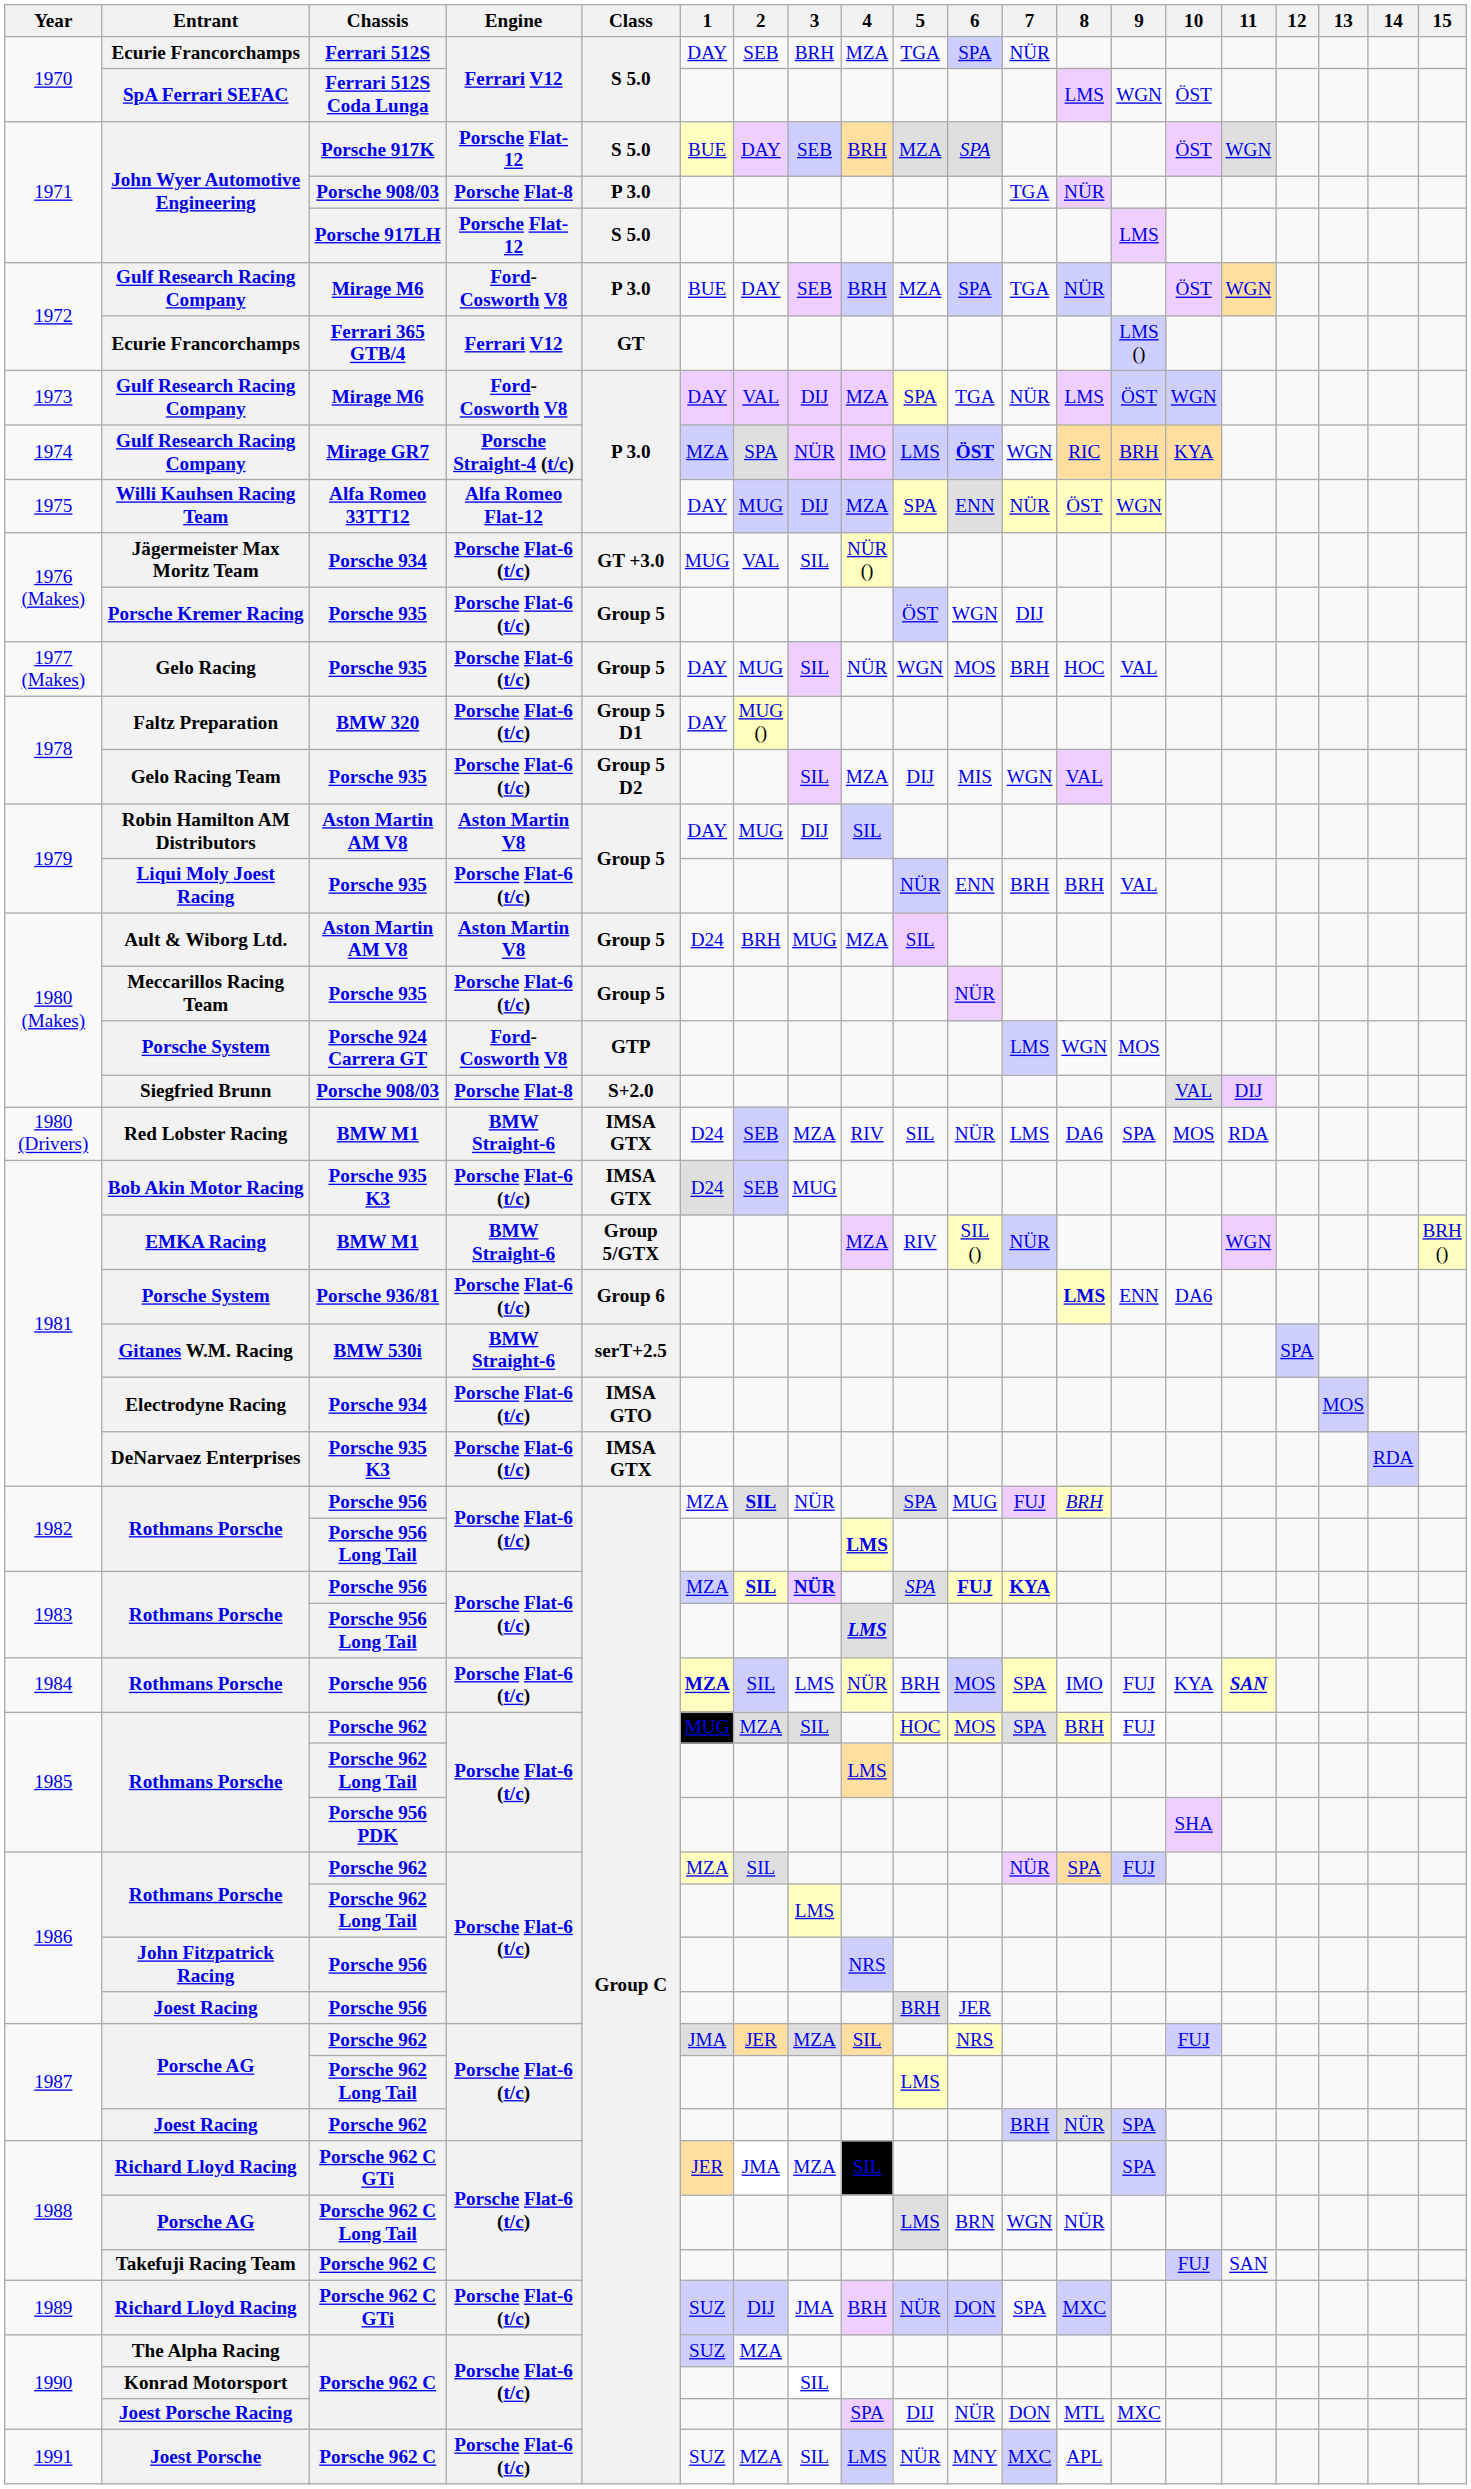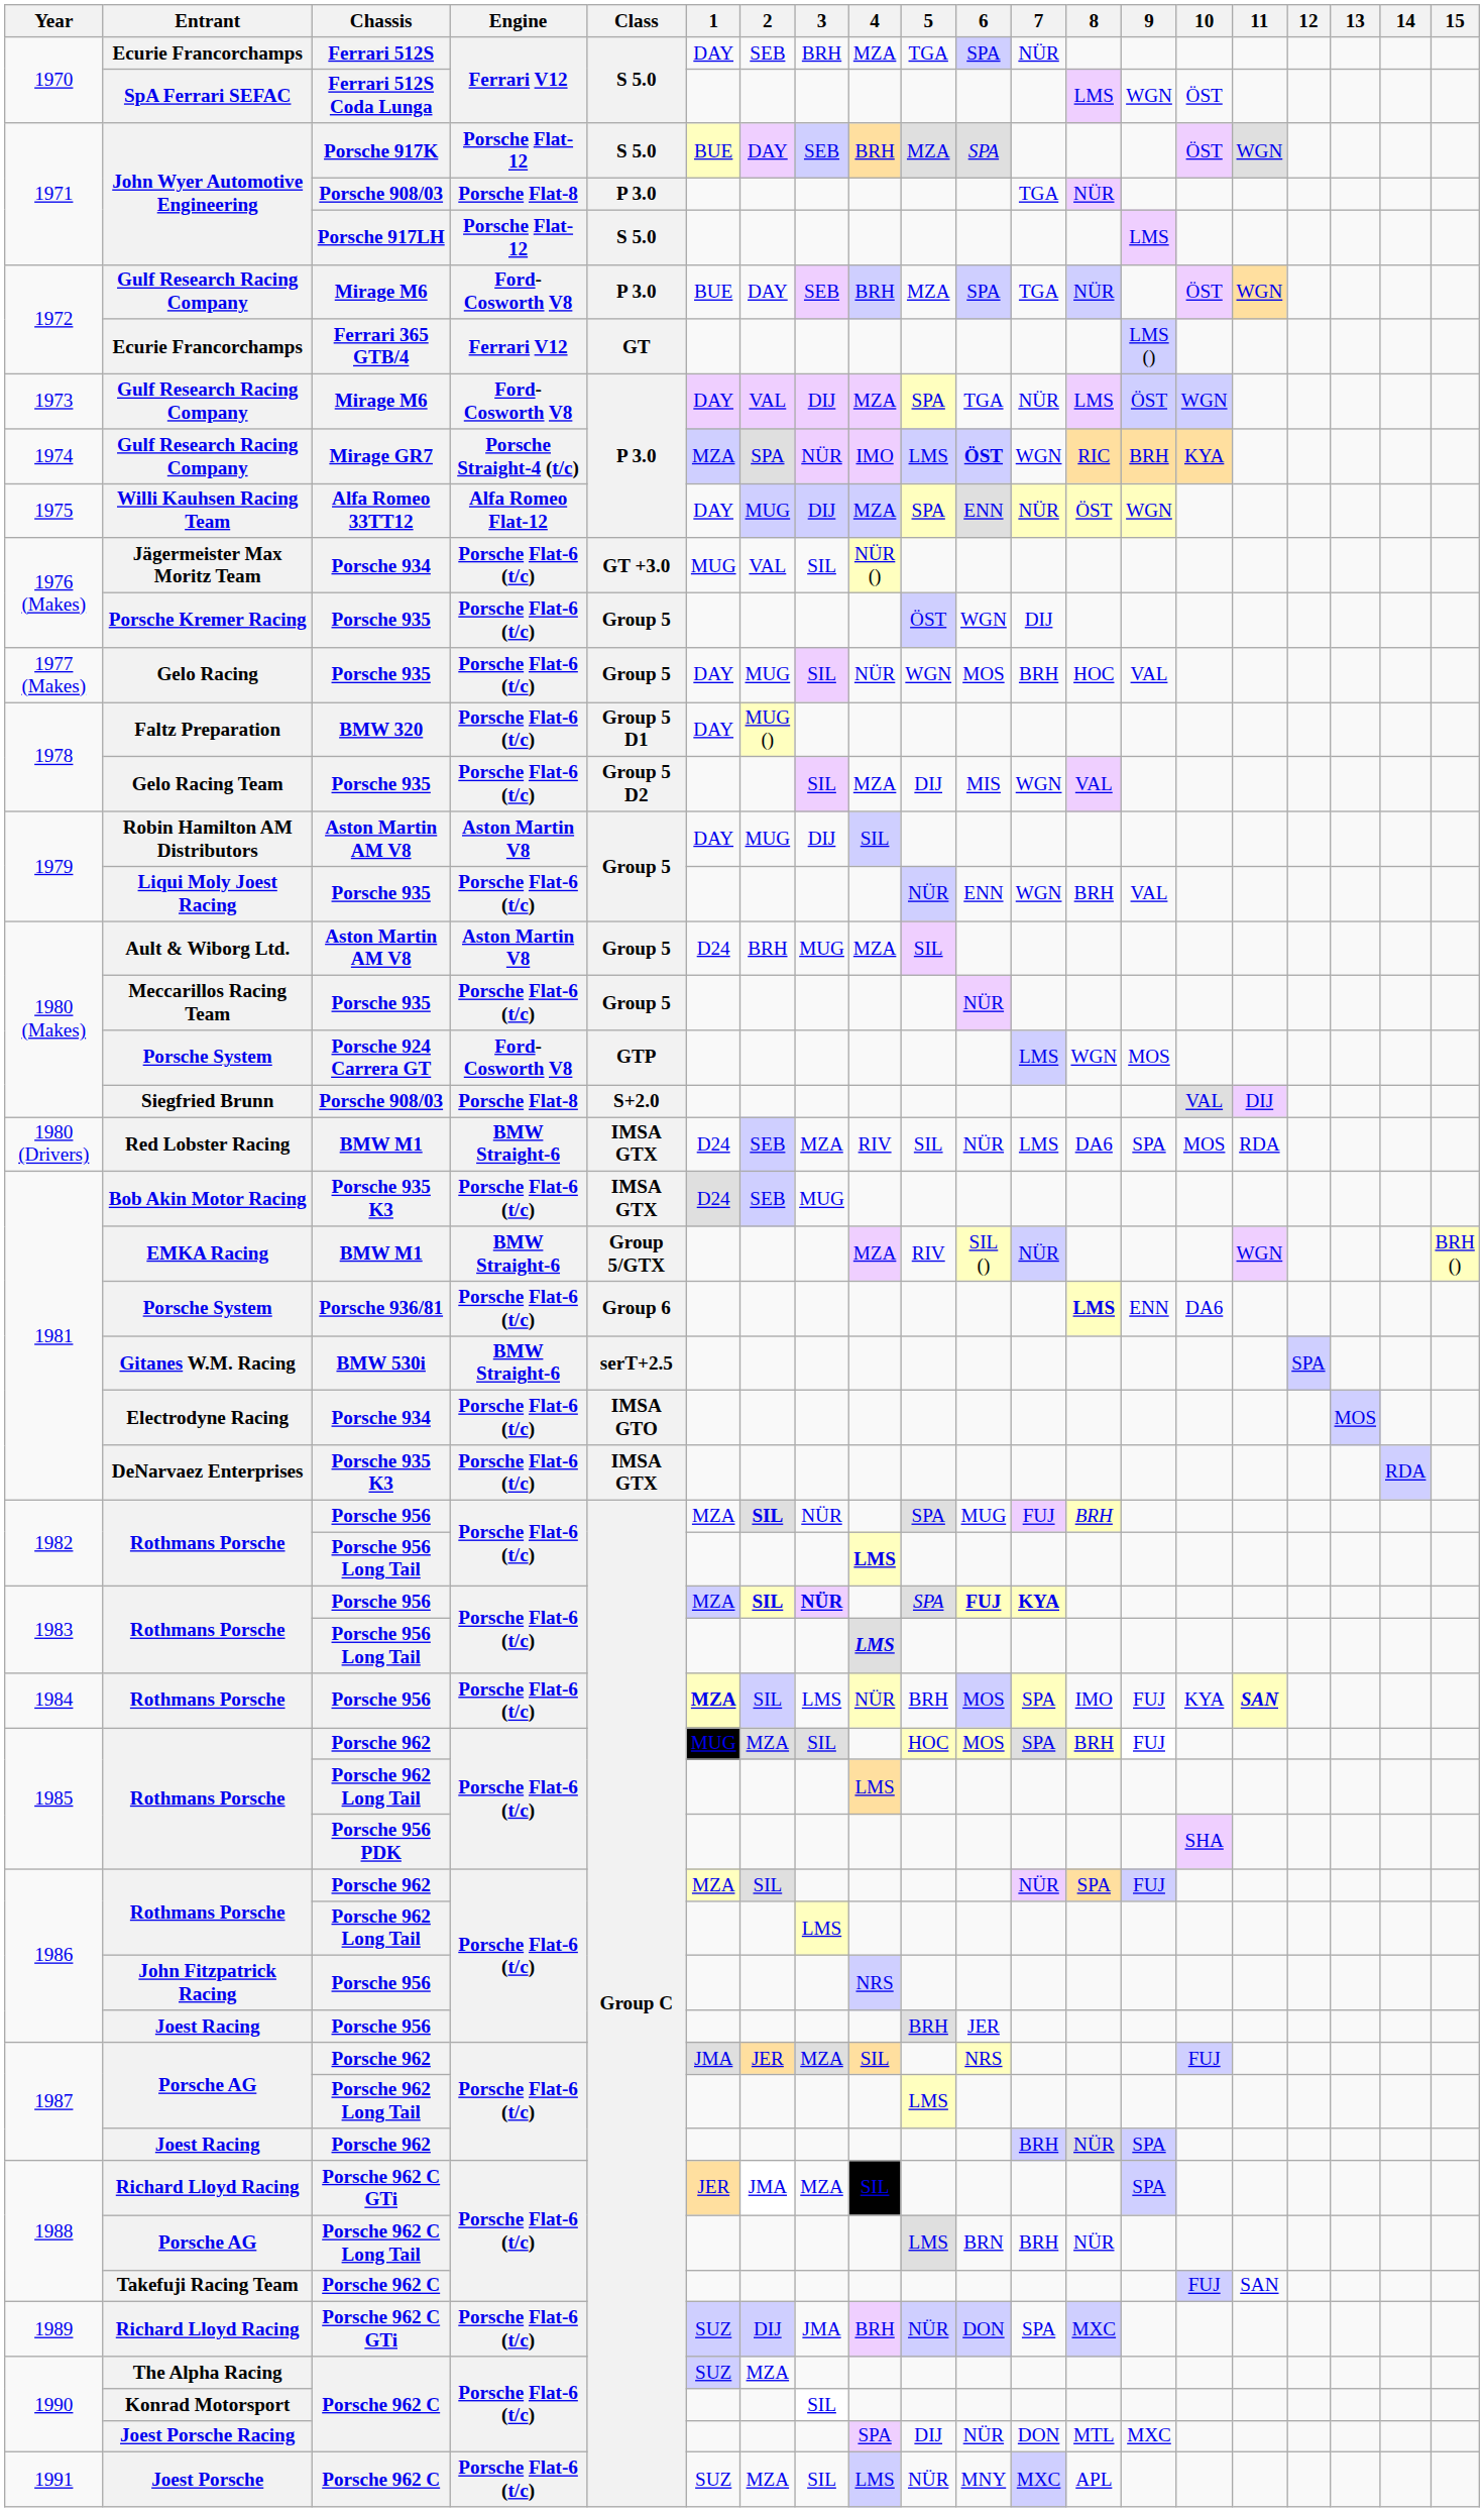Liqui Moly Joest Racing | 7: BRH -> WGN
Porsche AG / Porsche 962 C Long Tail | 7: WGN -> BRH
